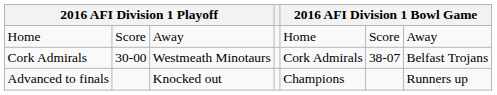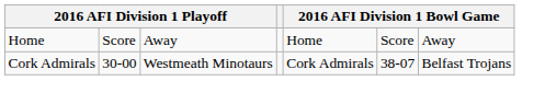- row: Advanced to finals | Knocked out | Champions | Runners up
